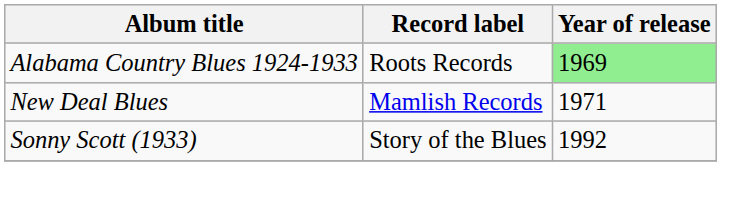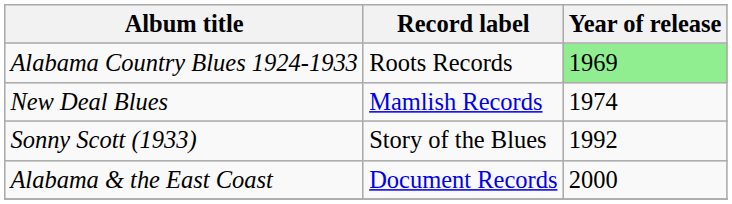New Deal Blues | Year of release: 1971 -> 1974
+ row: Alabama & the East Coast | Document Records | 2000
